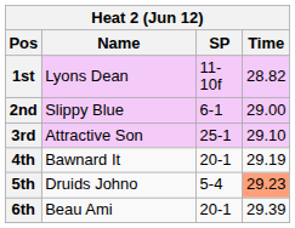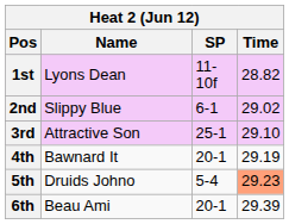2nd | Time: 29.00 -> 29.02
